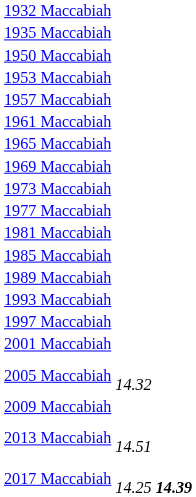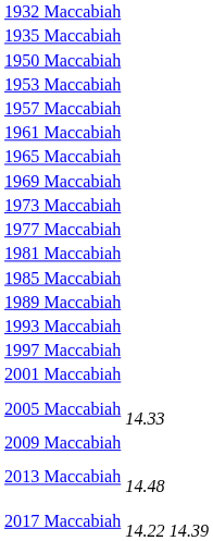2005 Maccabiah | column 2: 14.32 -> 14.33
2013 Maccabiah | column 2: 14.51 -> 14.48
2017 Maccabiah | column 2: 14.25 -> 14.22
2017 Maccabiah | column 3: bold -> normal
